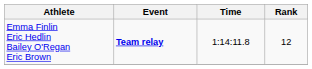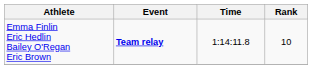Emma Finlin Eric Hedlin Bailey O'Regan Eric Brown | Rank: 12 -> 10
